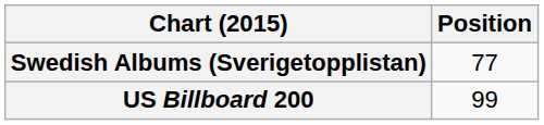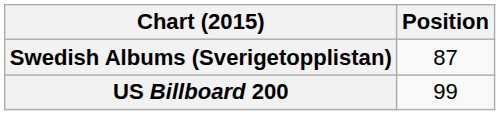Swedish Albums (Sverigetopplistan) | Position: 77 -> 87
